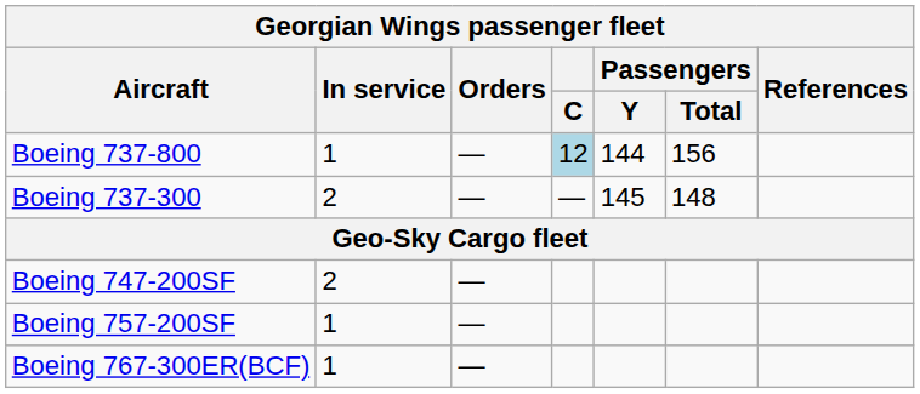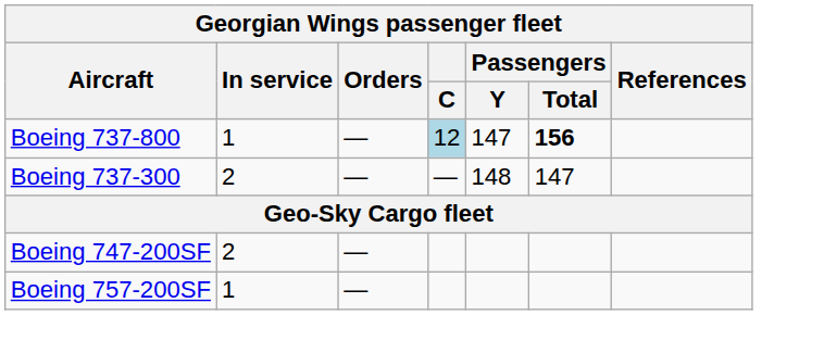Boeing 737-800 | Passengers / Y: 144 -> 147
Boeing 737-800 | Passengers / Total: normal -> bold
Boeing 737-300 | Passengers / Y: 145 -> 148
Boeing 737-300 | Passengers / Total: 148 -> 147
- row: Boeing 767-300ER(BCF) | 1 | —
